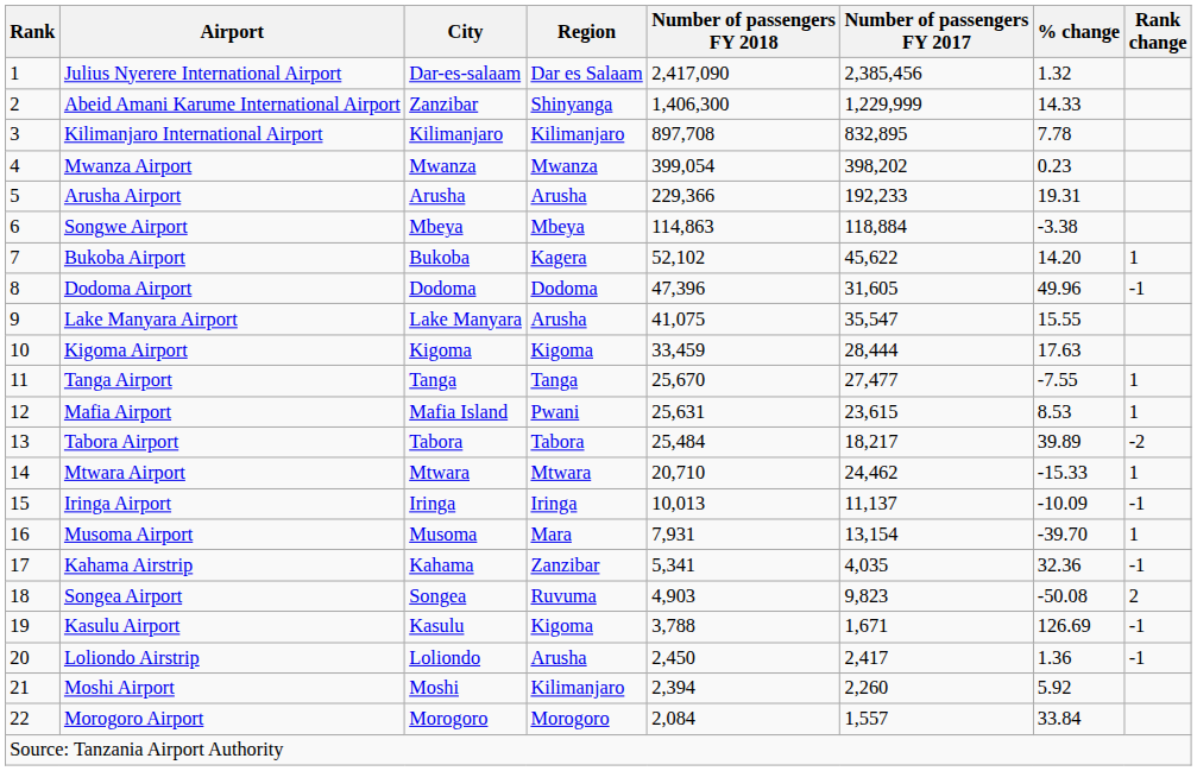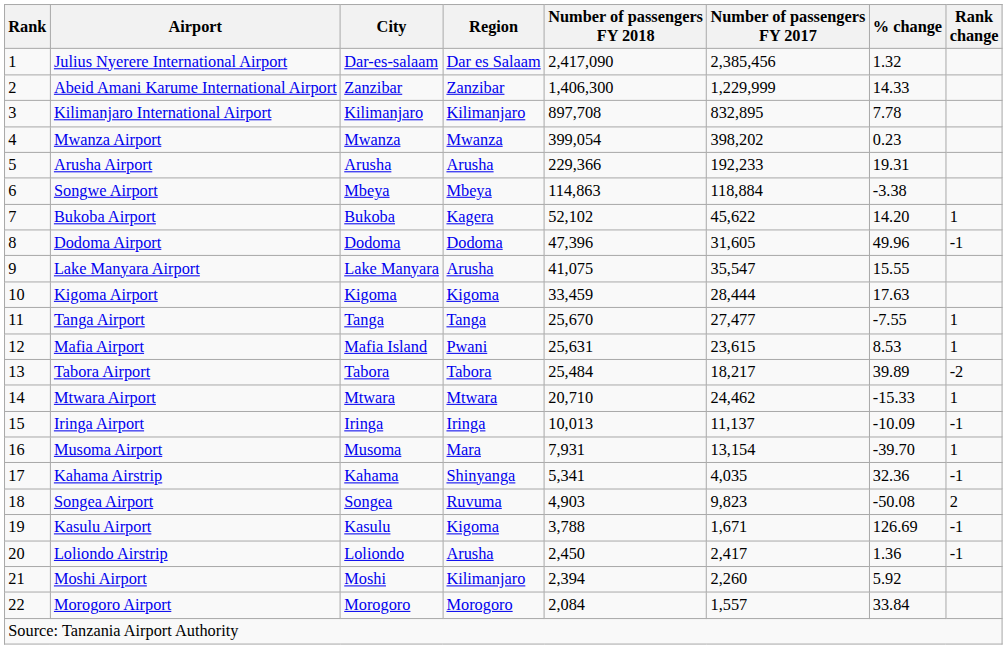Abeid Amani Karume International Airport | Region: Shinyanga -> Zanzibar
Kahama Airstrip | Region: Zanzibar -> Shinyanga
